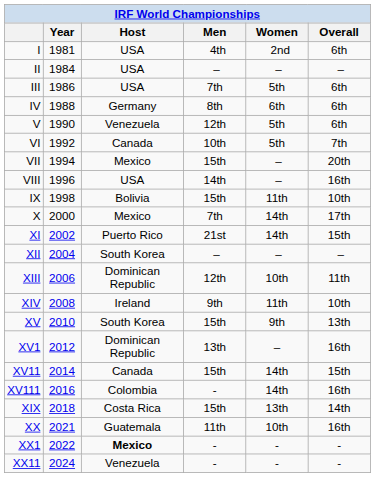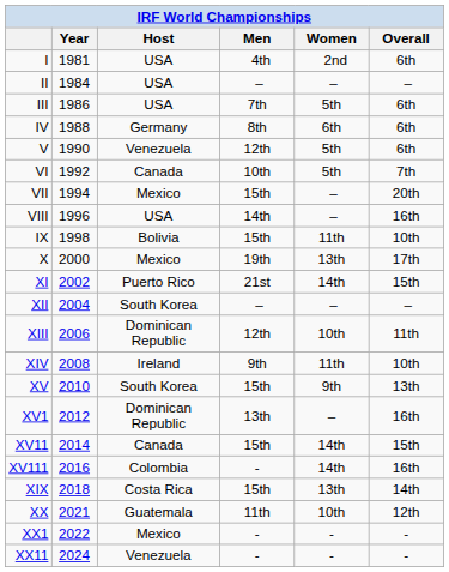X | Men: 7th -> 19th
X | Women: 14th -> 13th
XX | Overall: 16th -> 12th
XX1 | Host: bold -> normal
